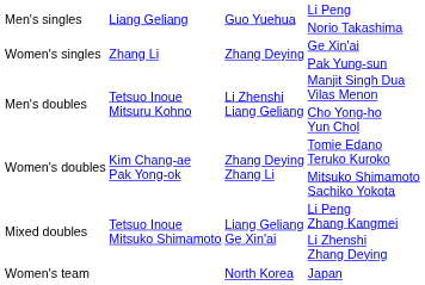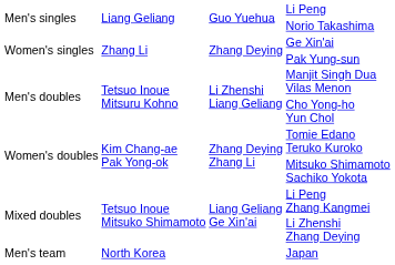+ row: Men's team | North Korea | Japan
- row: Women's team | North Korea | Japan
